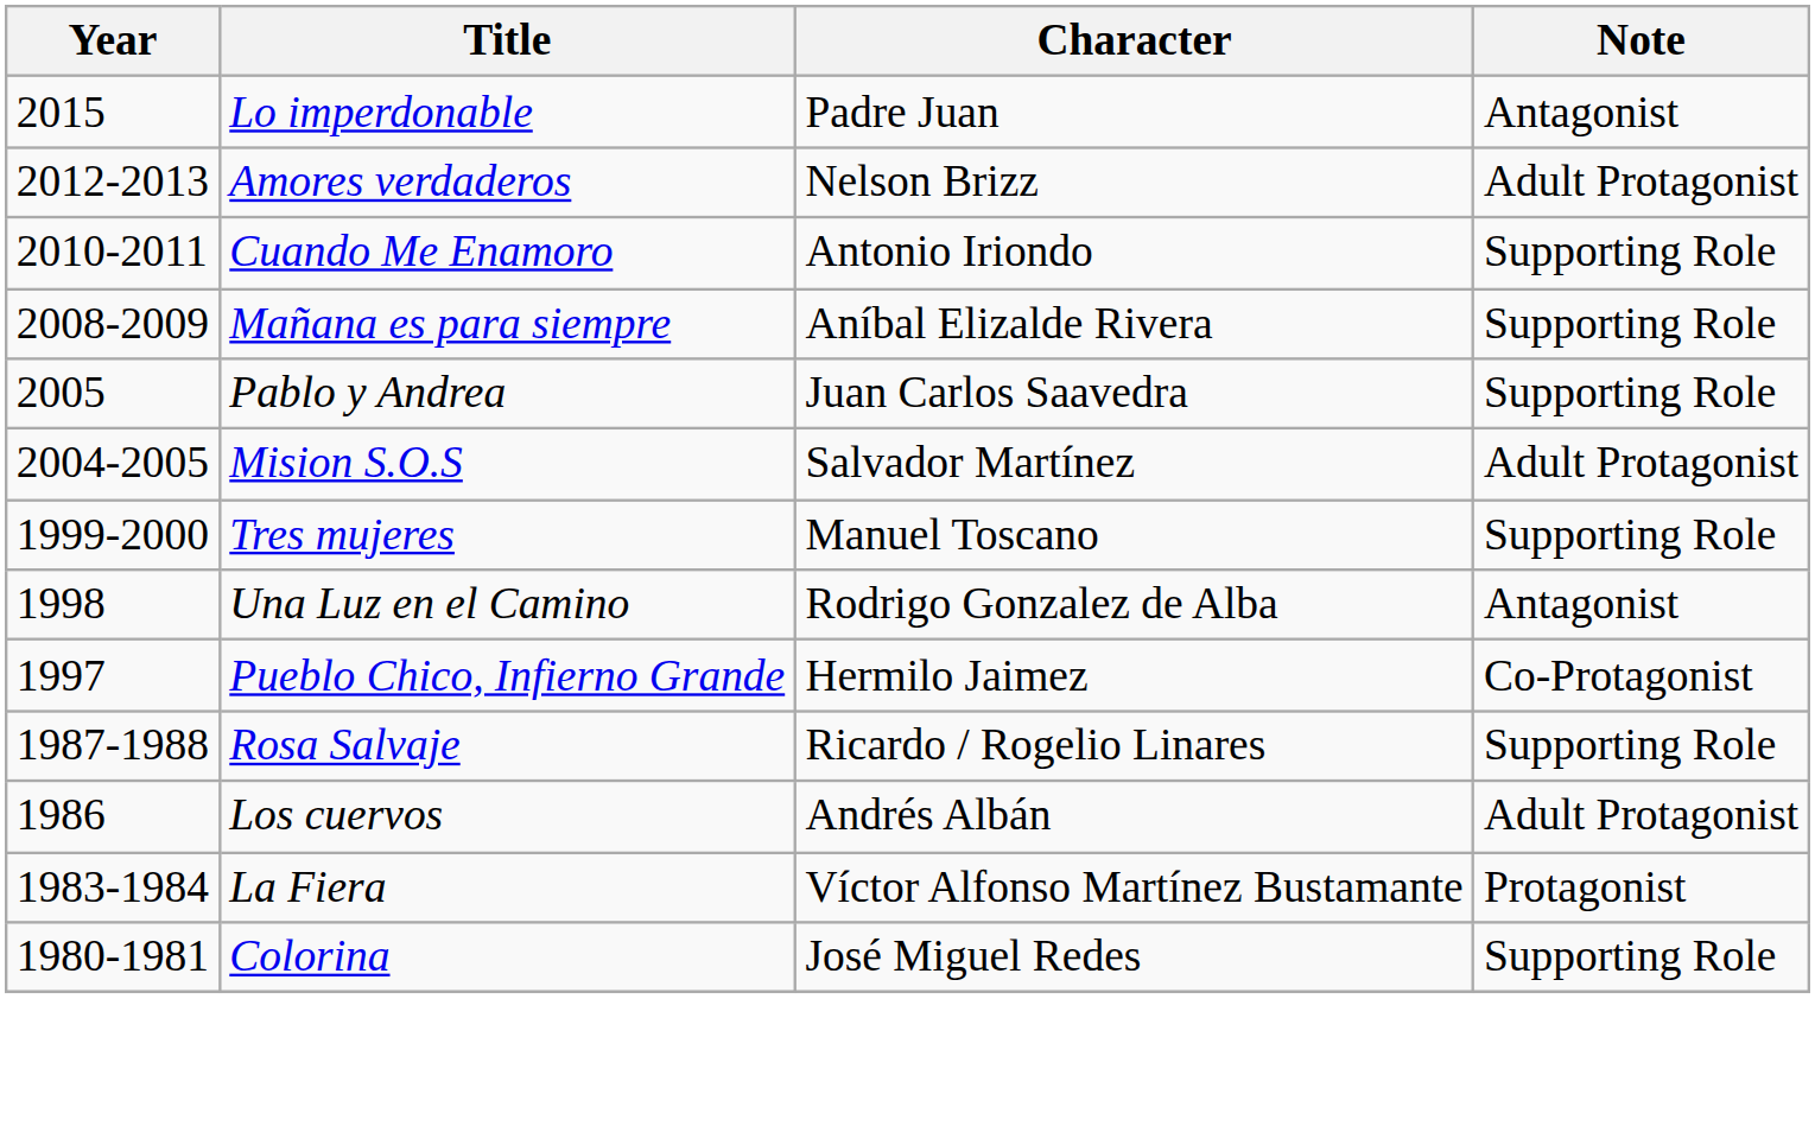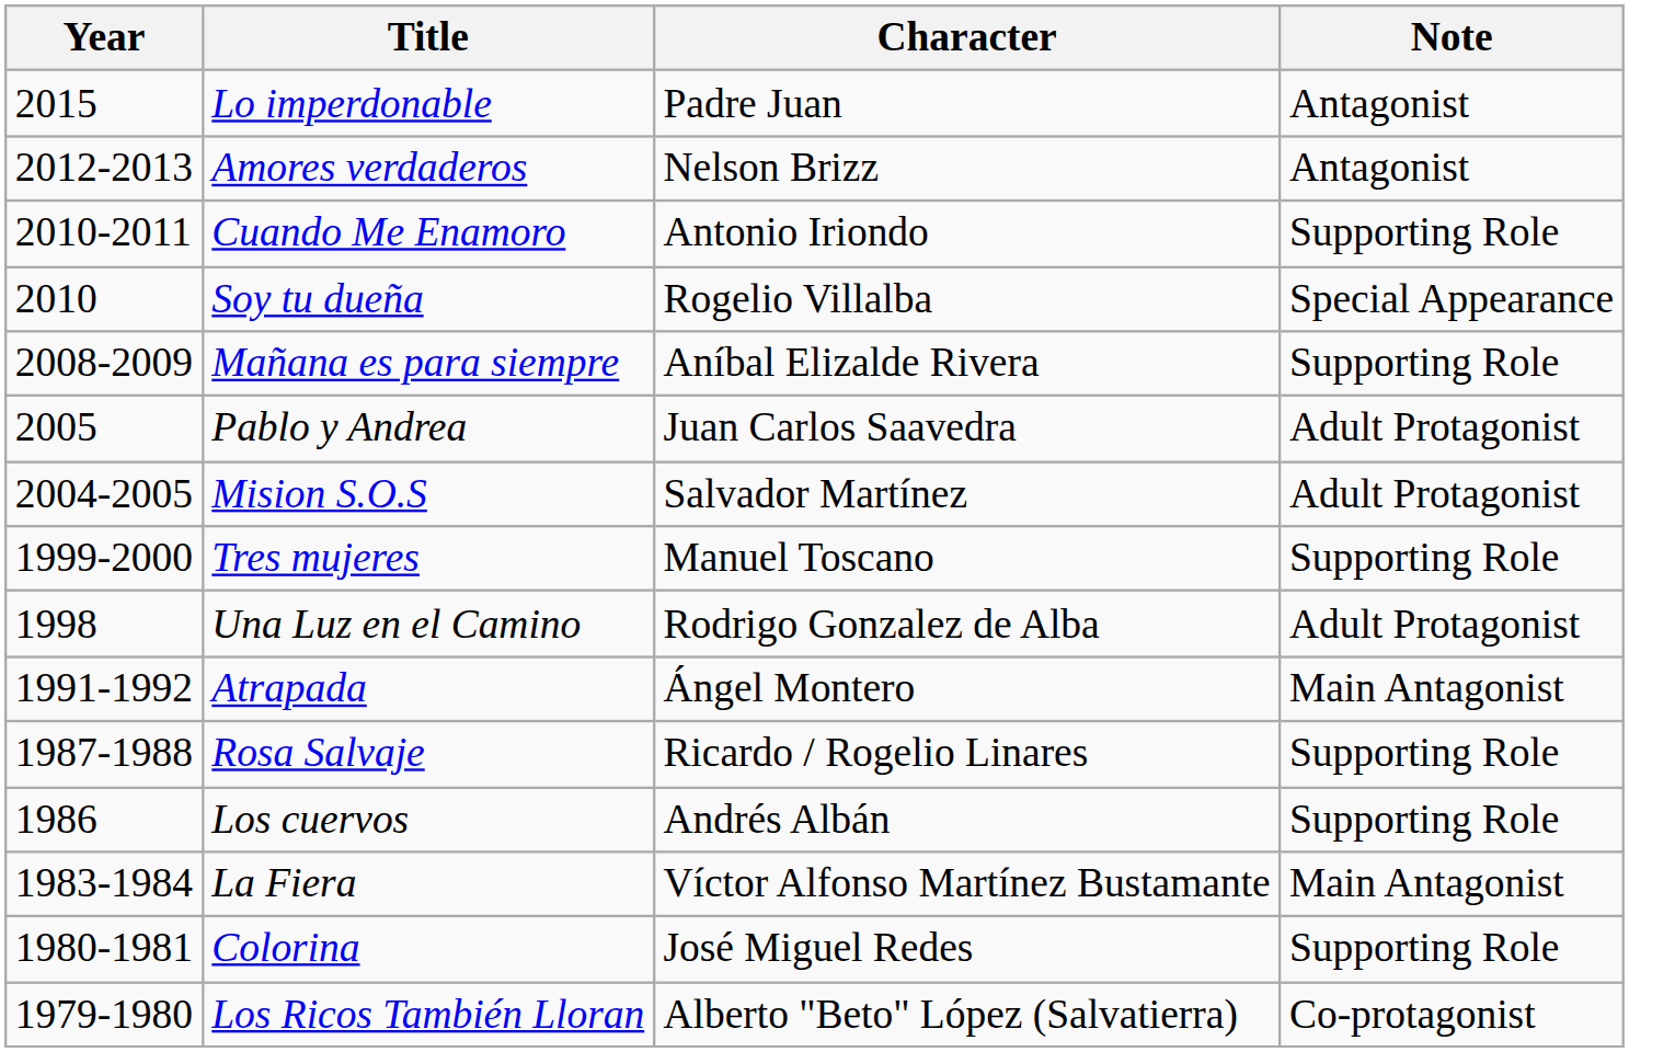Amores verdaderos | Note: Adult Protagonist -> Antagonist
+ row: 2010 | Soy tu dueña | Rogelio Villalba | Special Appearance
Pablo y Andrea | Note: Supporting Role -> Adult Protagonist
Una Luz en el Camino | Note: Antagonist -> Adult Protagonist
- row: 1997 | Pueblo Chico, Infierno Grande | Hermilo Jaimez | Co-Protagonist
+ row: 1991-1992 | Atrapada | Ángel Montero | Main Antagonist
Los cuervos | Note: Adult Protagonist -> Supporting Role
La Fiera | Note: Protagonist -> Main Antagonist
+ row: 1979-1980 | Los Ricos También Lloran | Alberto "Beto" López (Salvatierra) | Co-protagonist
